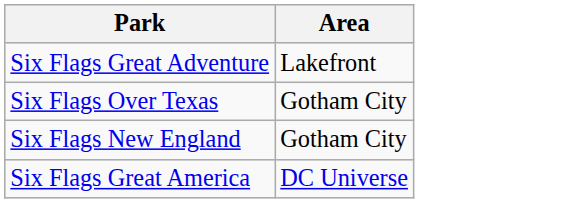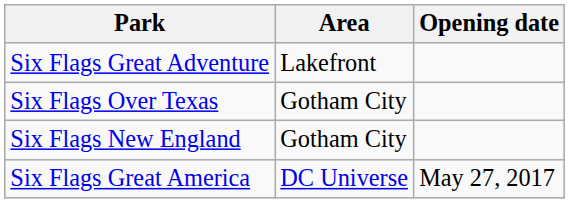+ column: Opening date | May 27, 2017
